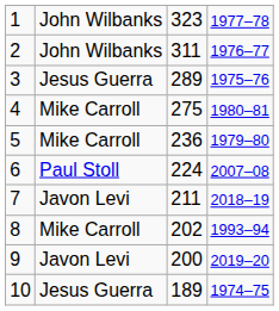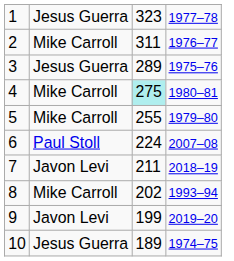1 | column 2: John Wilbanks -> Jesus Guerra
2 | column 2: John Wilbanks -> Mike Carroll
4 | column 3: no background -> paleturquoise background
5 | column 3: 236 -> 255
9 | column 3: 200 -> 199
